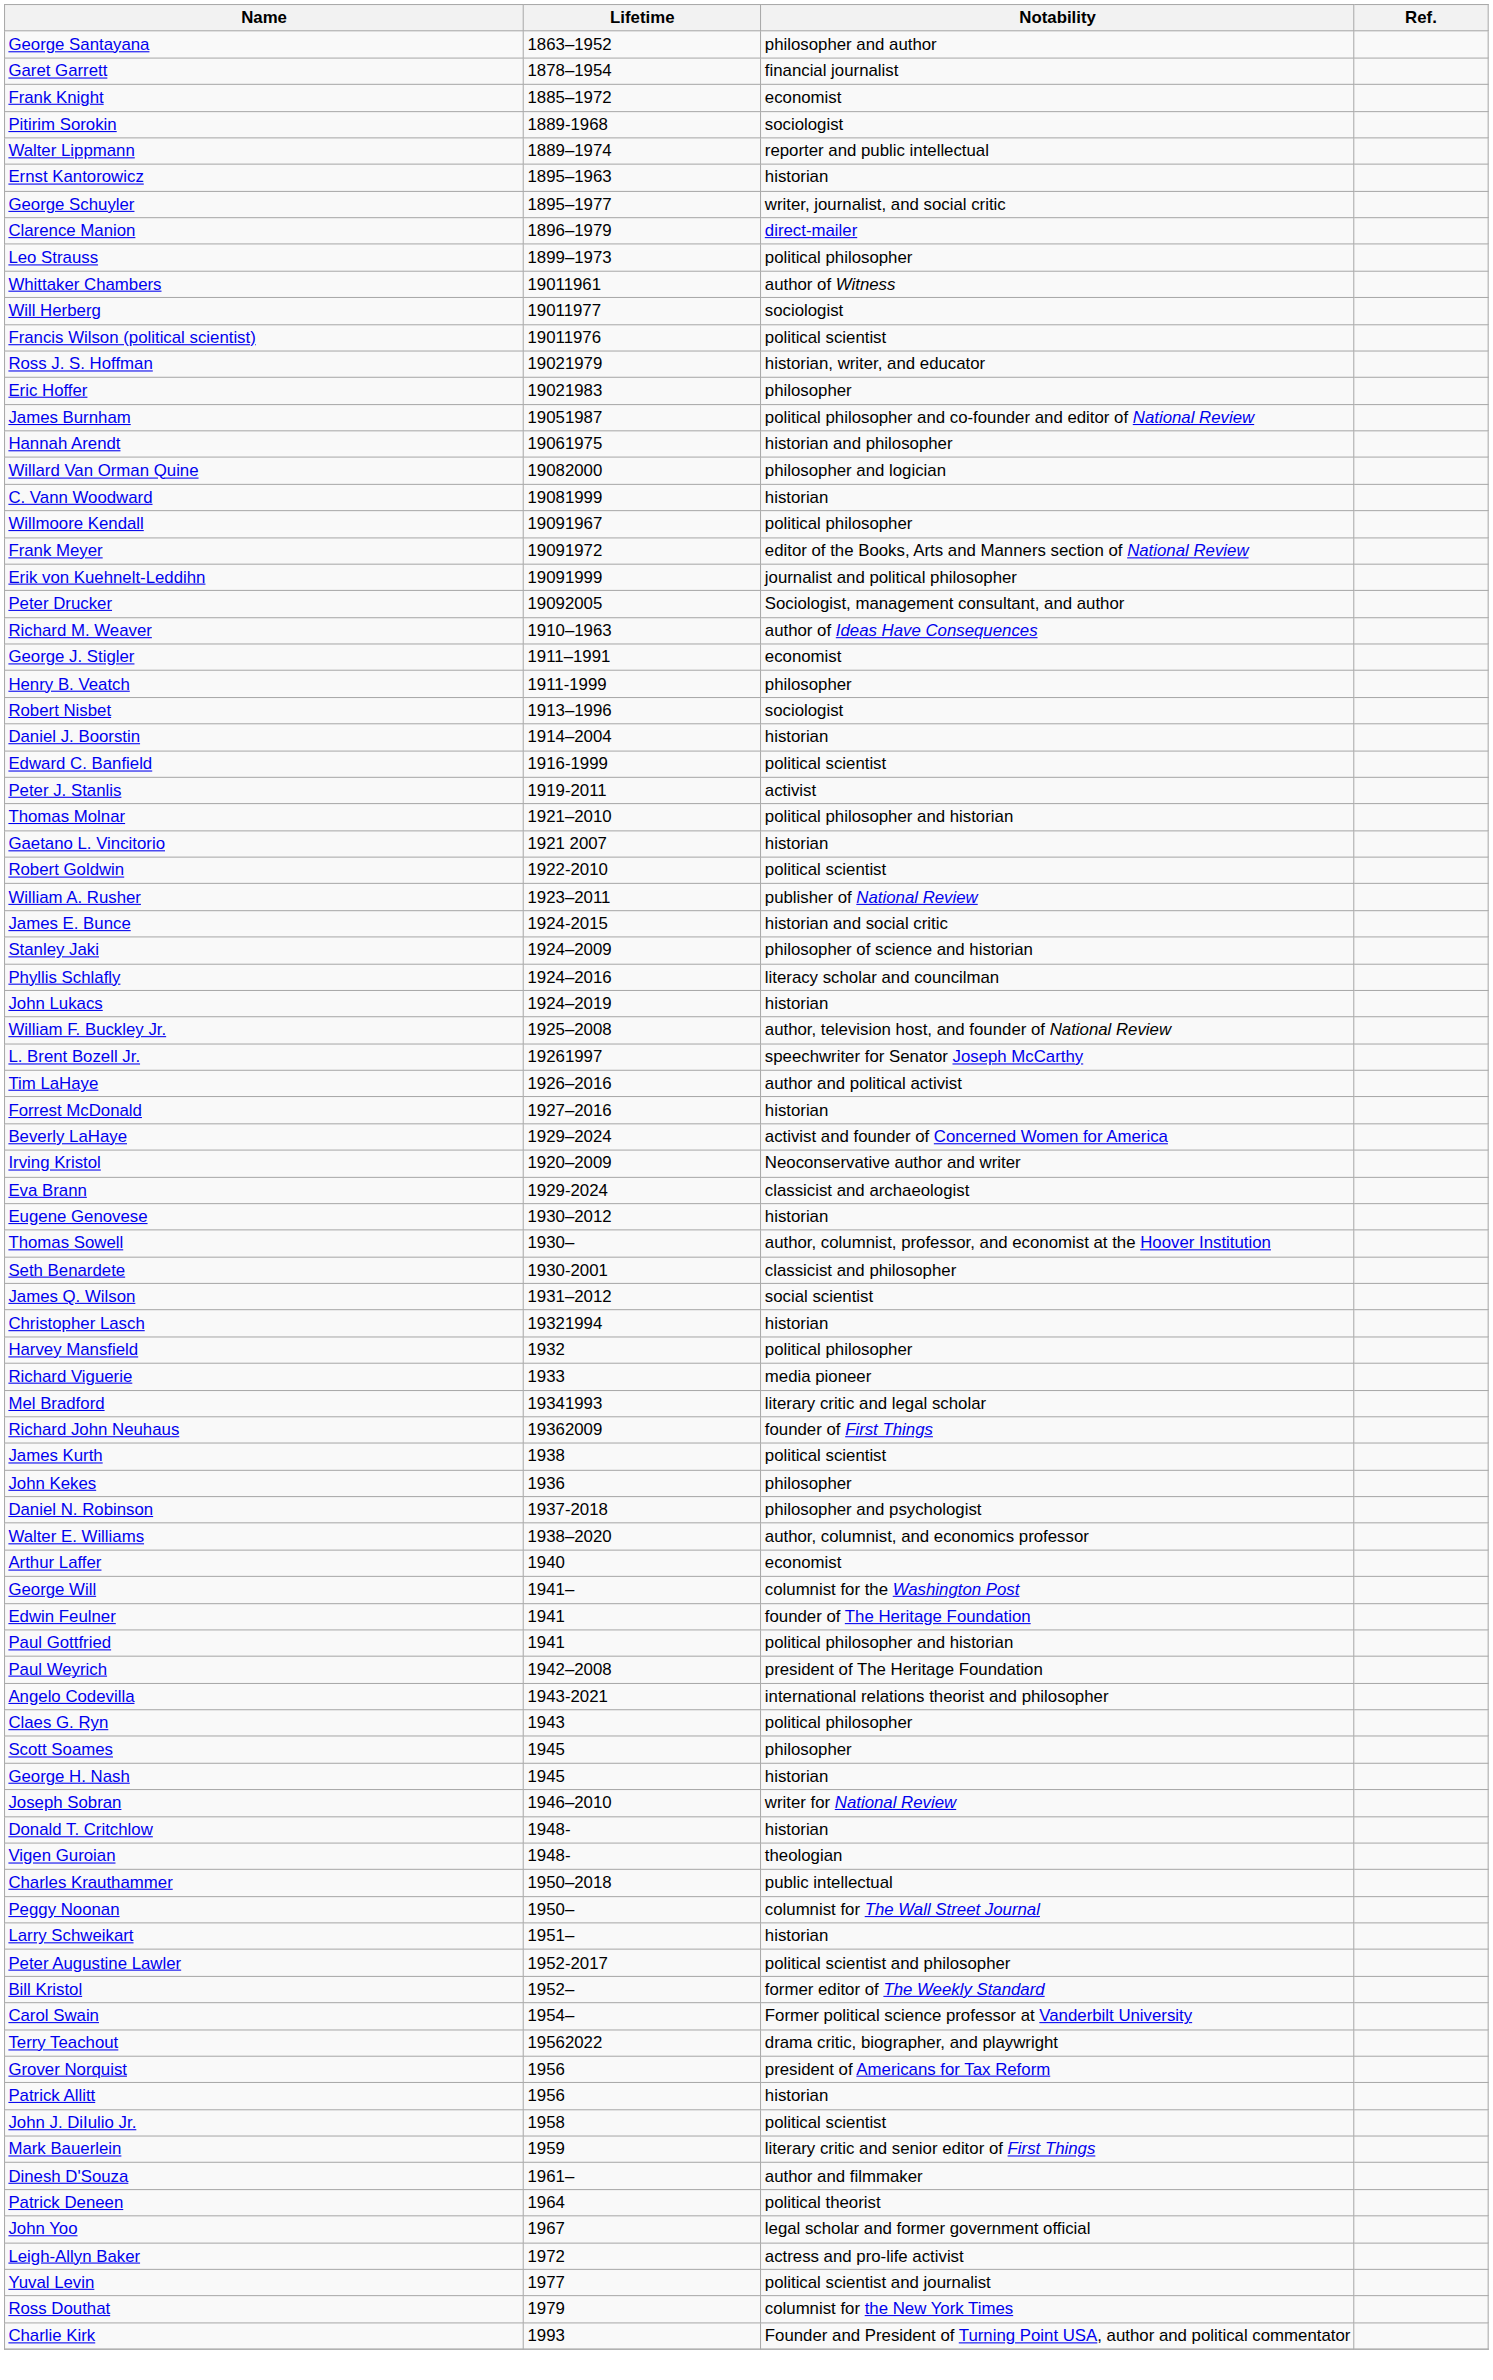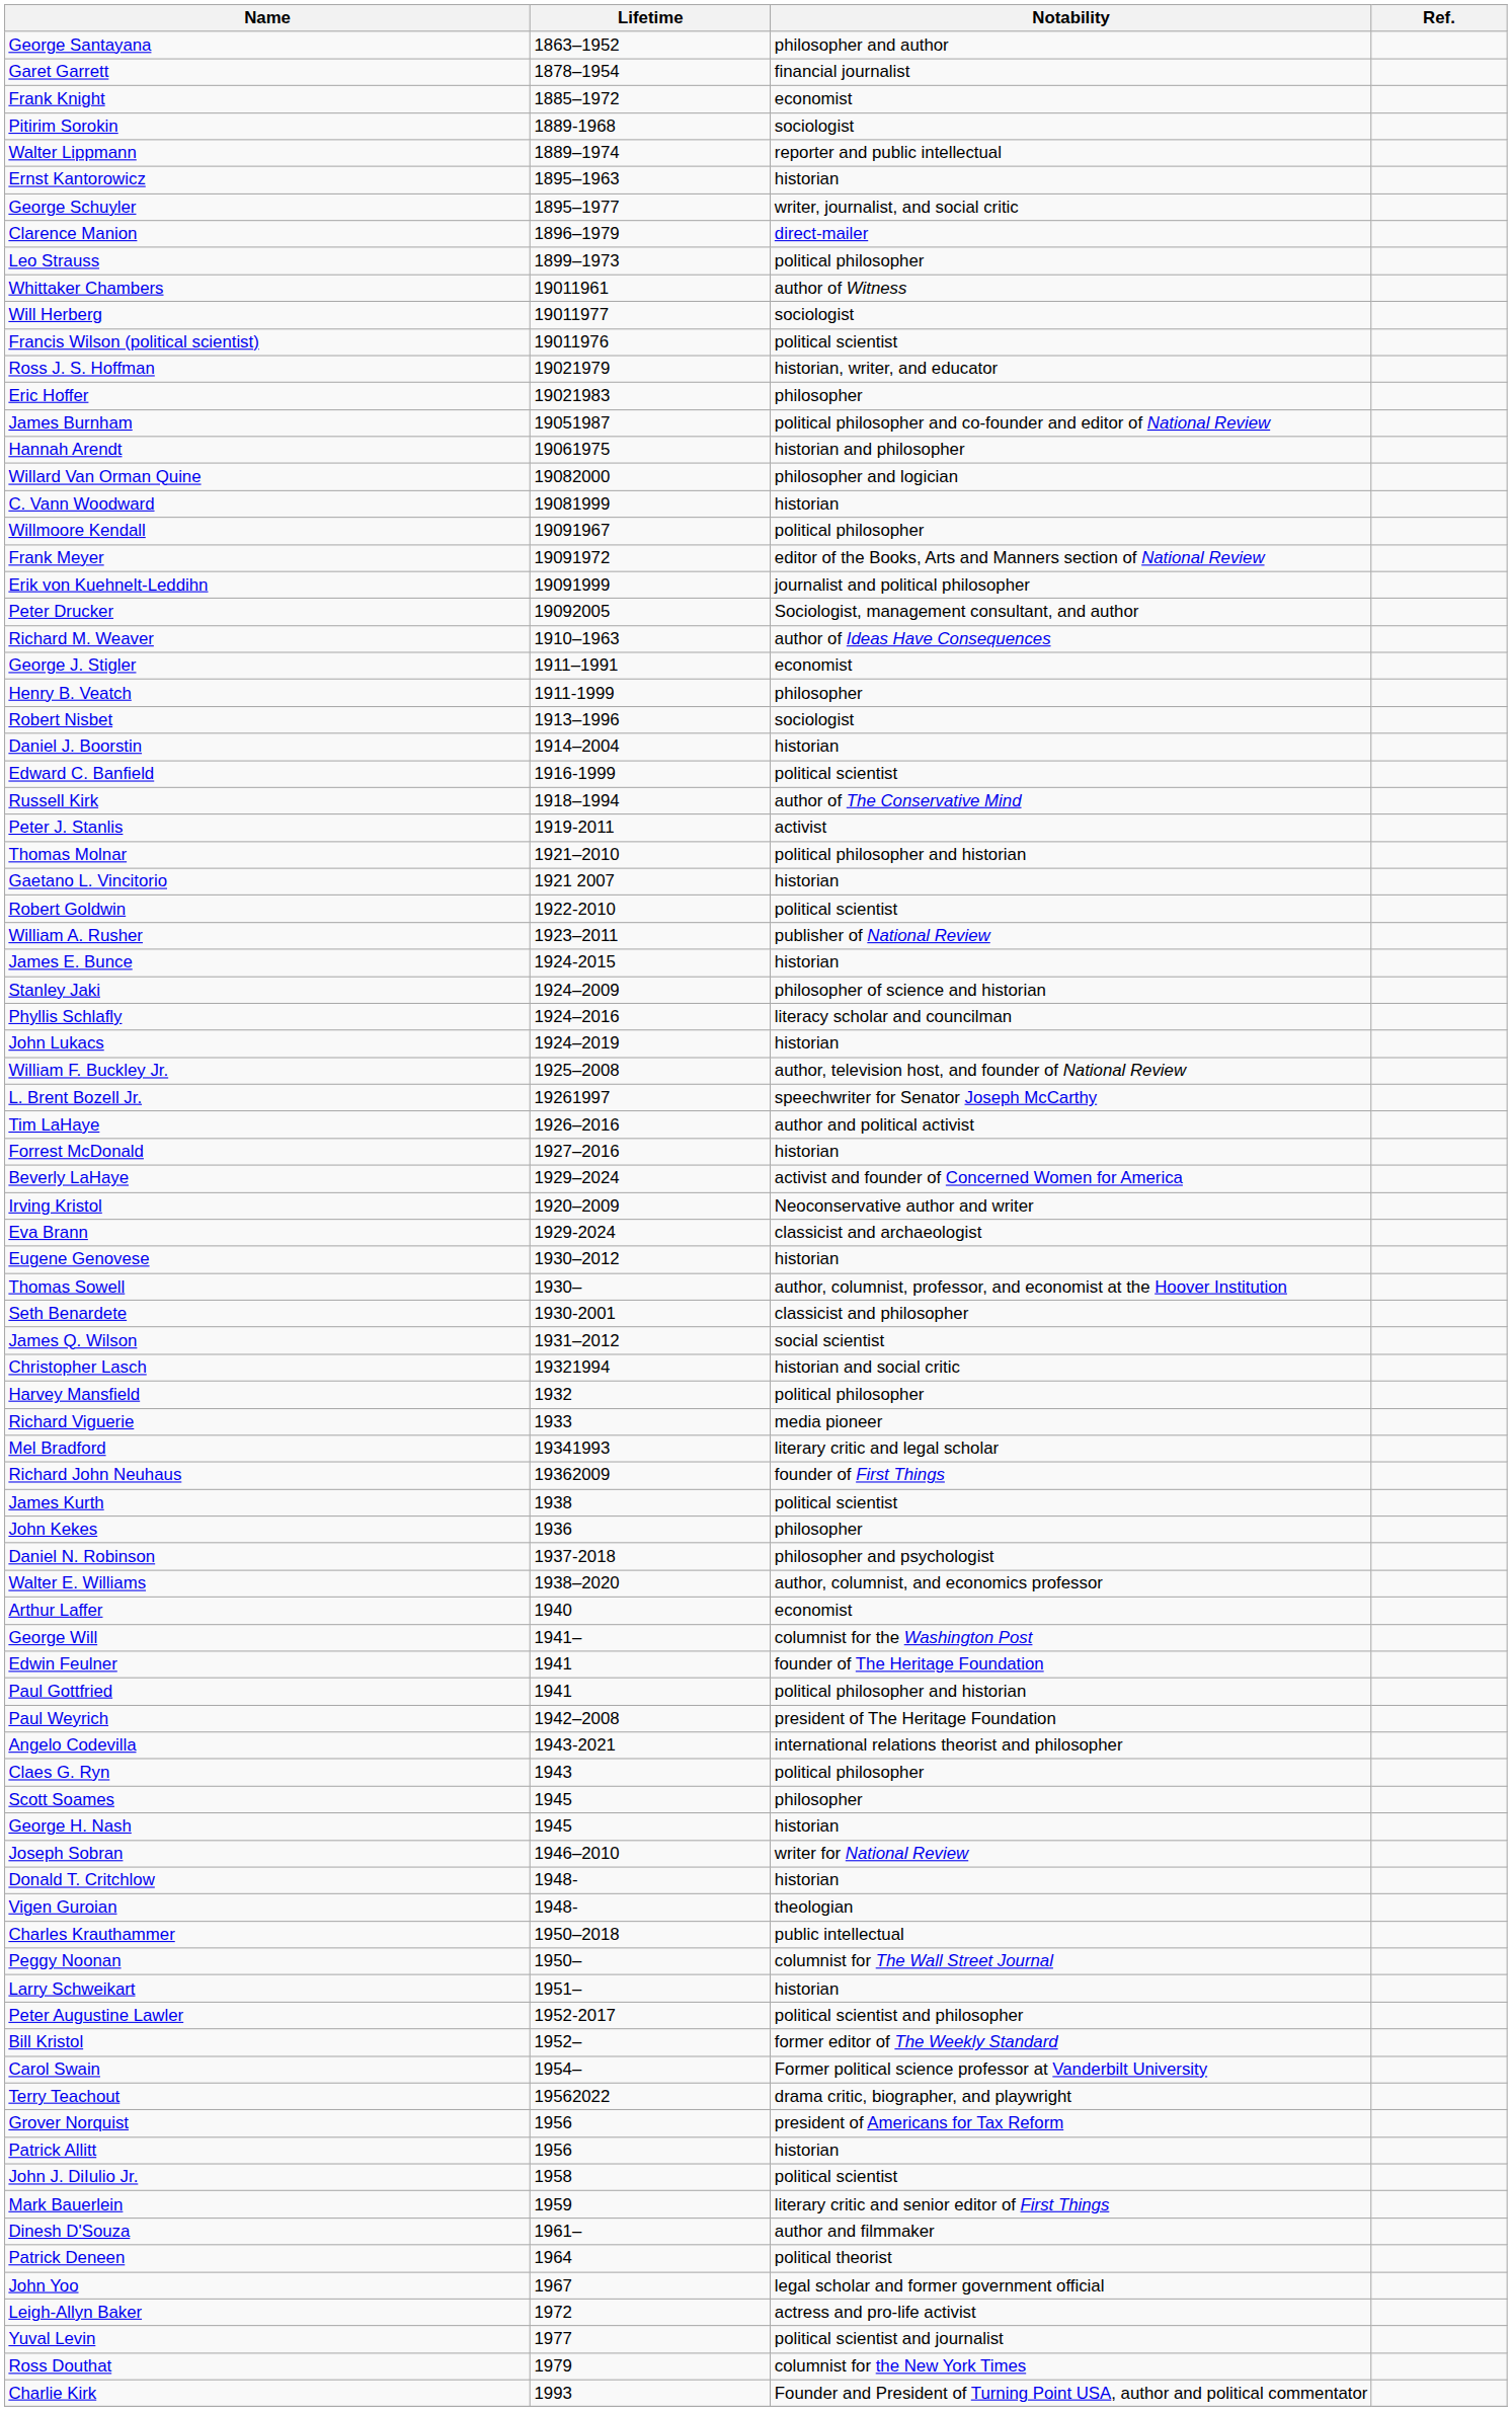+ row: Russell Kirk | 1918–1994 | author of The Conservative Mind
James E. Bunce | Notability: historian and social critic -> historian
Christopher Lasch | Notability: historian -> historian and social critic
